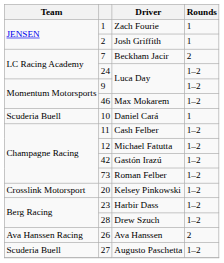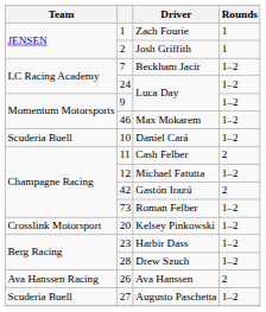Beckham Jacir | Rounds: 2 -> 1–2
Daniel Cará | Rounds: 1 -> 1–2
Cash Felber | Rounds: 1–2 -> 2
Gastón Irazú | Rounds: 1–2 -> 2
